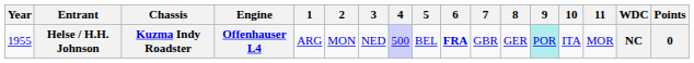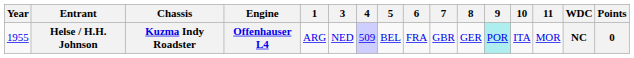- column: 2 | MON
Helse / H.H. Johnson | 4: 500 -> 509
Helse / H.H. Johnson | 6: bold -> normal
